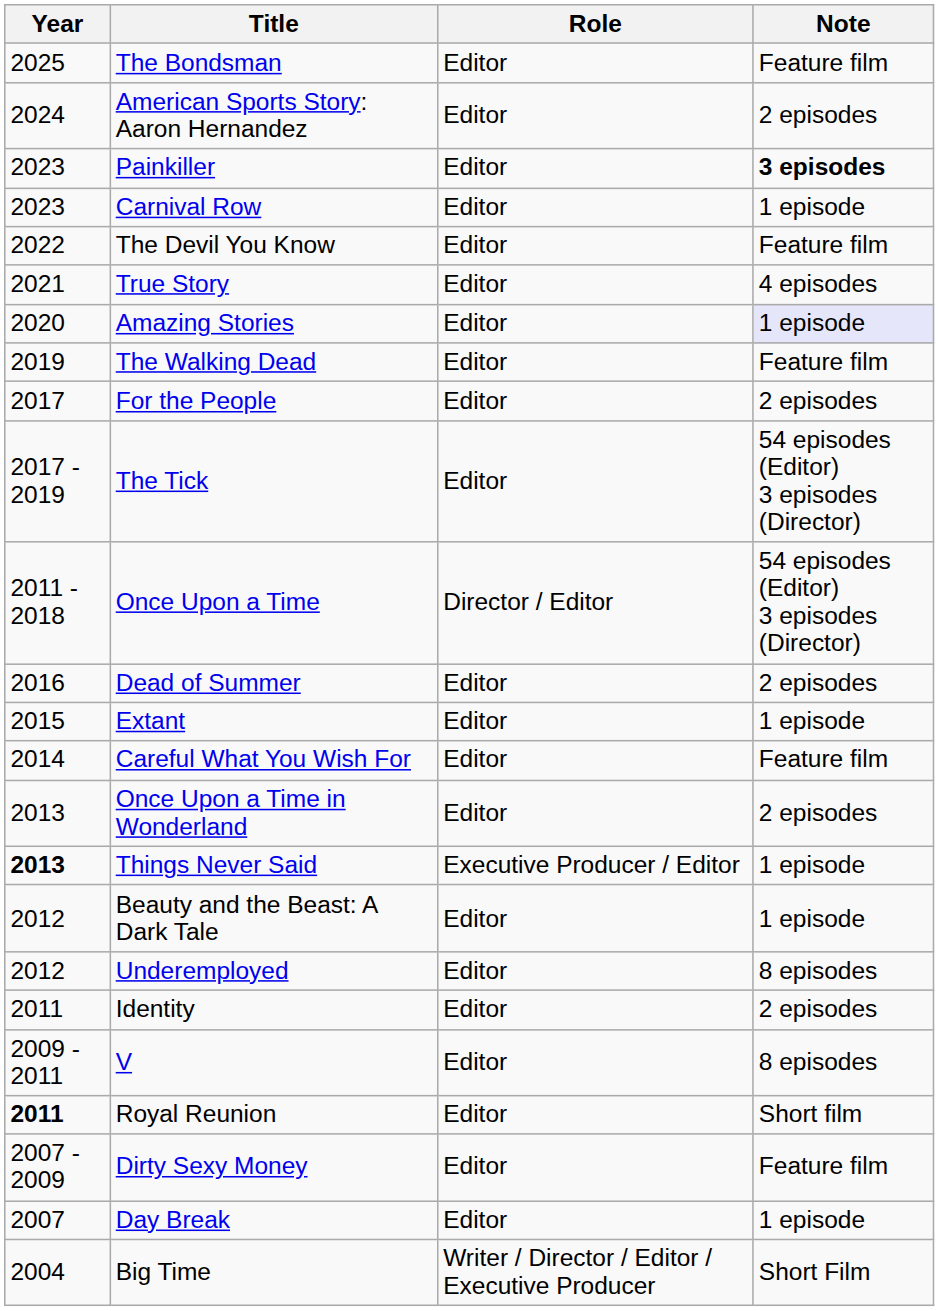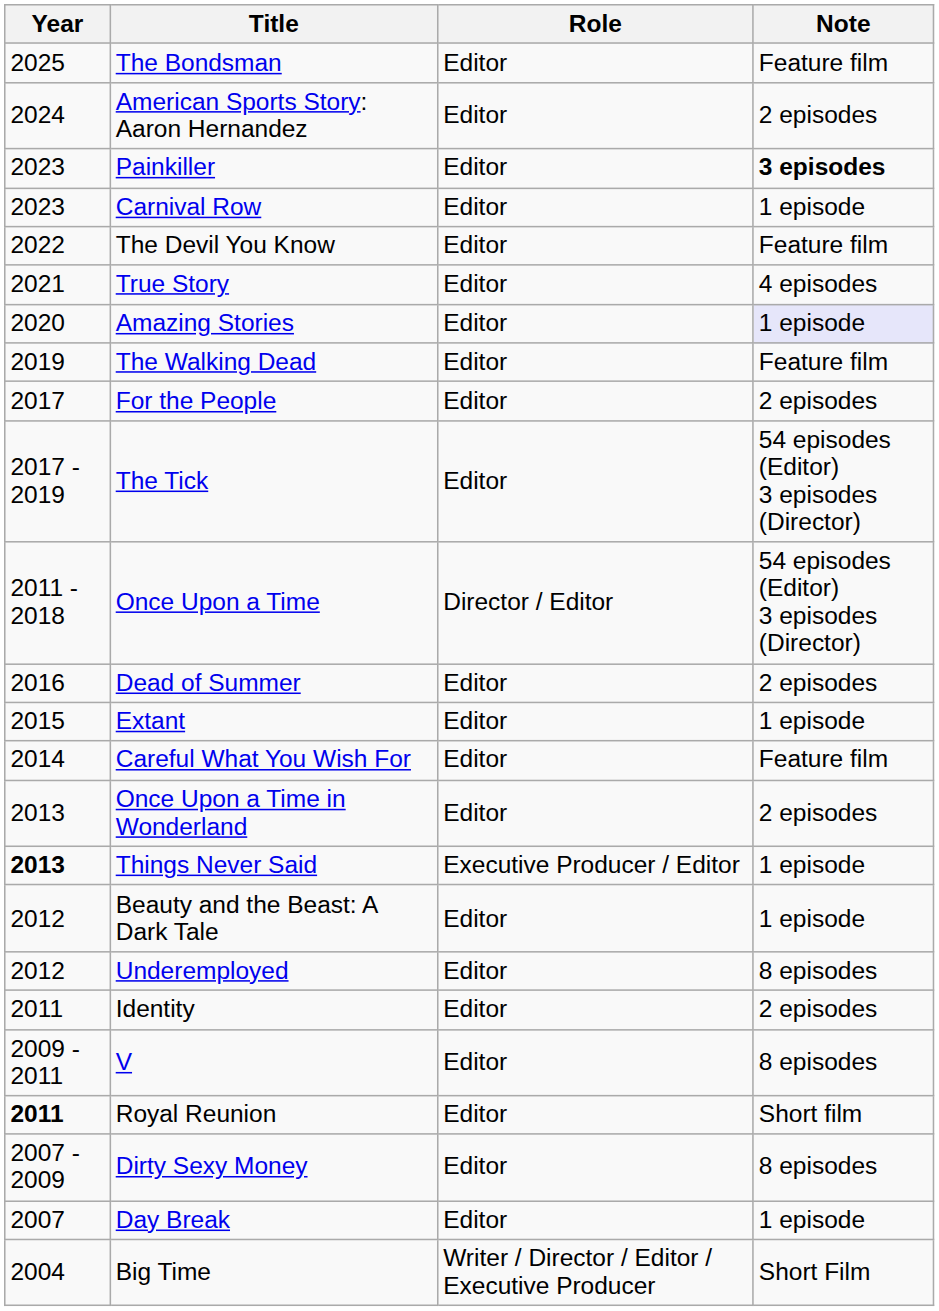Dirty Sexy Money | Note: Feature film -> 8 episodes
